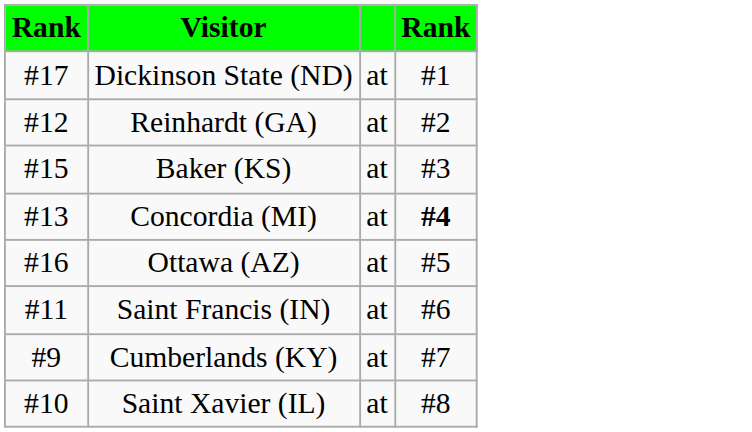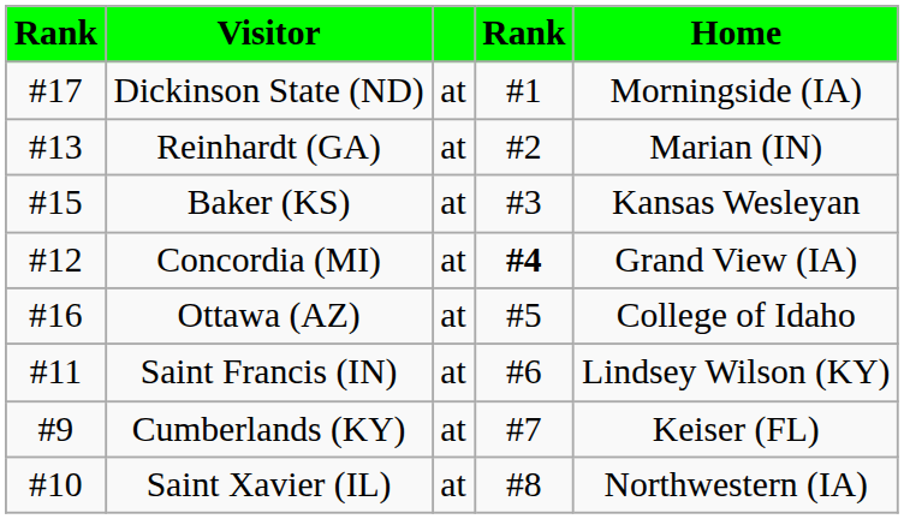+ column: Home | Morningside (IA) | Marian (IN) | Kansas Wesleyan | Grand View (IA) | College of Idaho | Lindsey Wilson (KY) | Keiser (FL) | Northwestern (IA)
Reinhardt (GA) | column 1: #12 -> #13
Concordia (MI) | column 1: #13 -> #12
